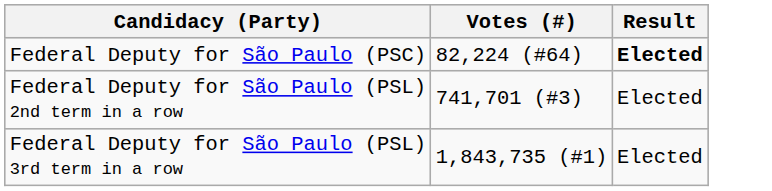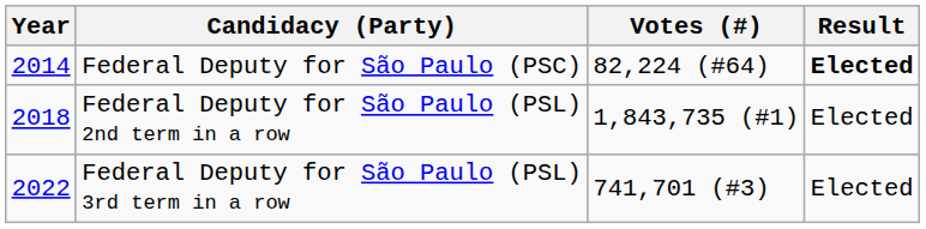+ column: Year | 2014 | 2018 | 2022
Federal Deputy for São Paulo (PSL) 2nd term in a row | Votes (#): 741,701 (#3) -> 1,843,735 (#1)
Federal Deputy for São Paulo (PSL) 3rd term in a row | Votes (#): 1,843,735 (#1) -> 741,701 (#3)
